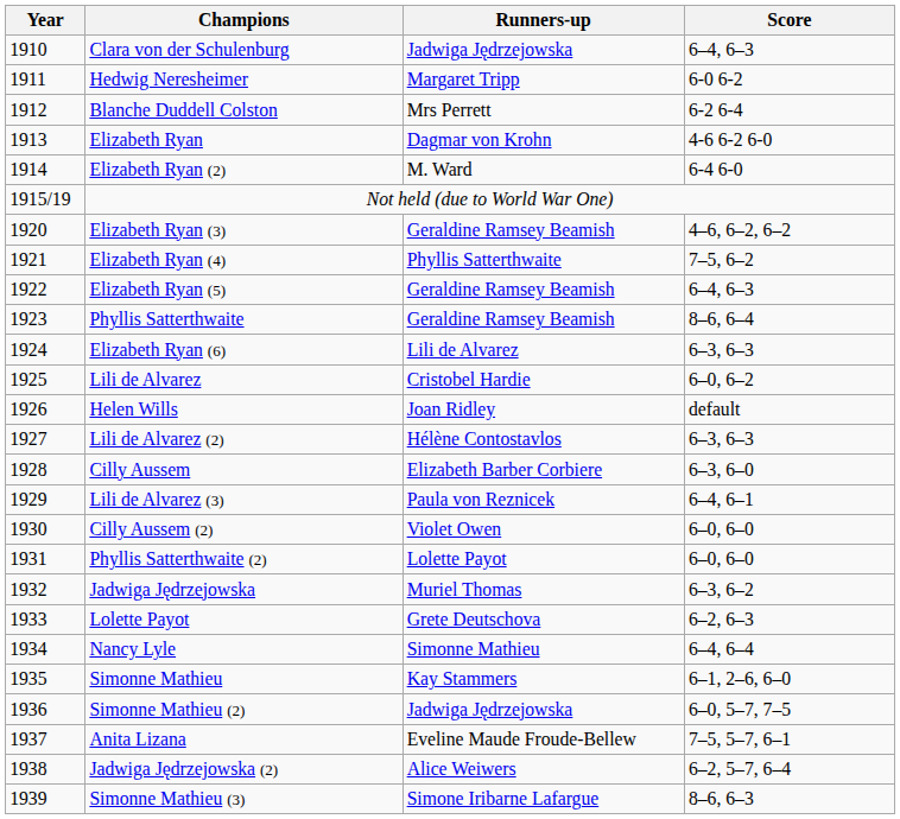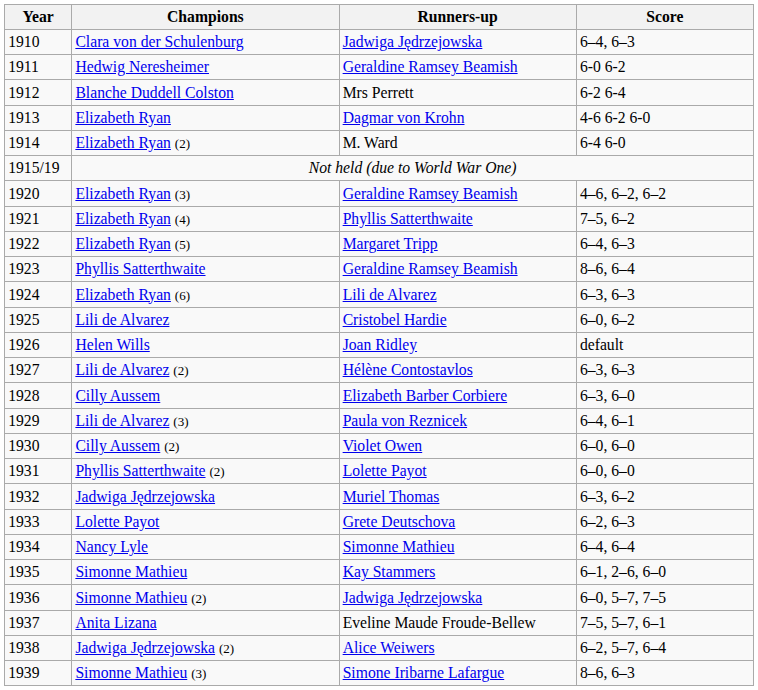Hedwig Neresheimer | Runners-up: Margaret Tripp -> Geraldine Ramsey Beamish
Elizabeth Ryan (5) | Runners-up: Geraldine Ramsey Beamish -> Margaret Tripp
